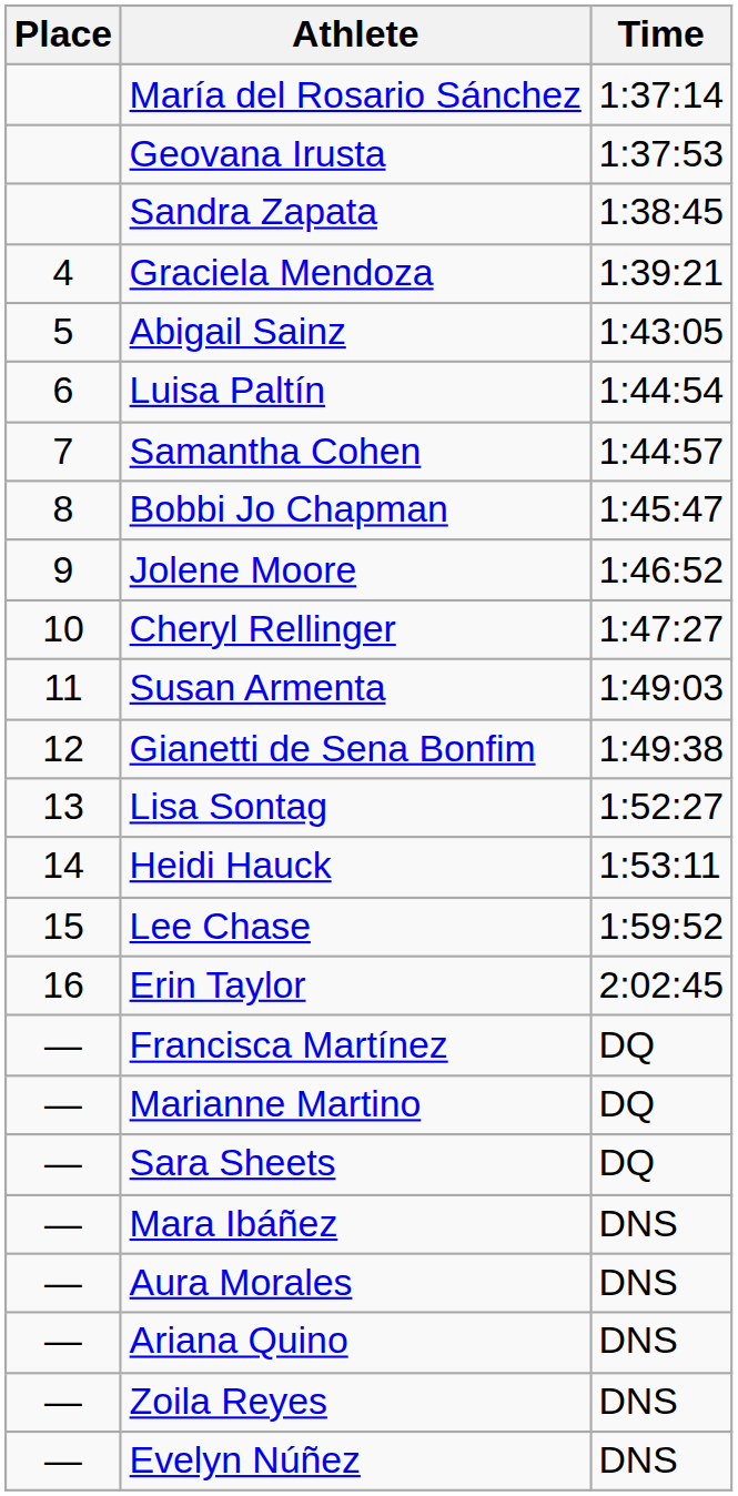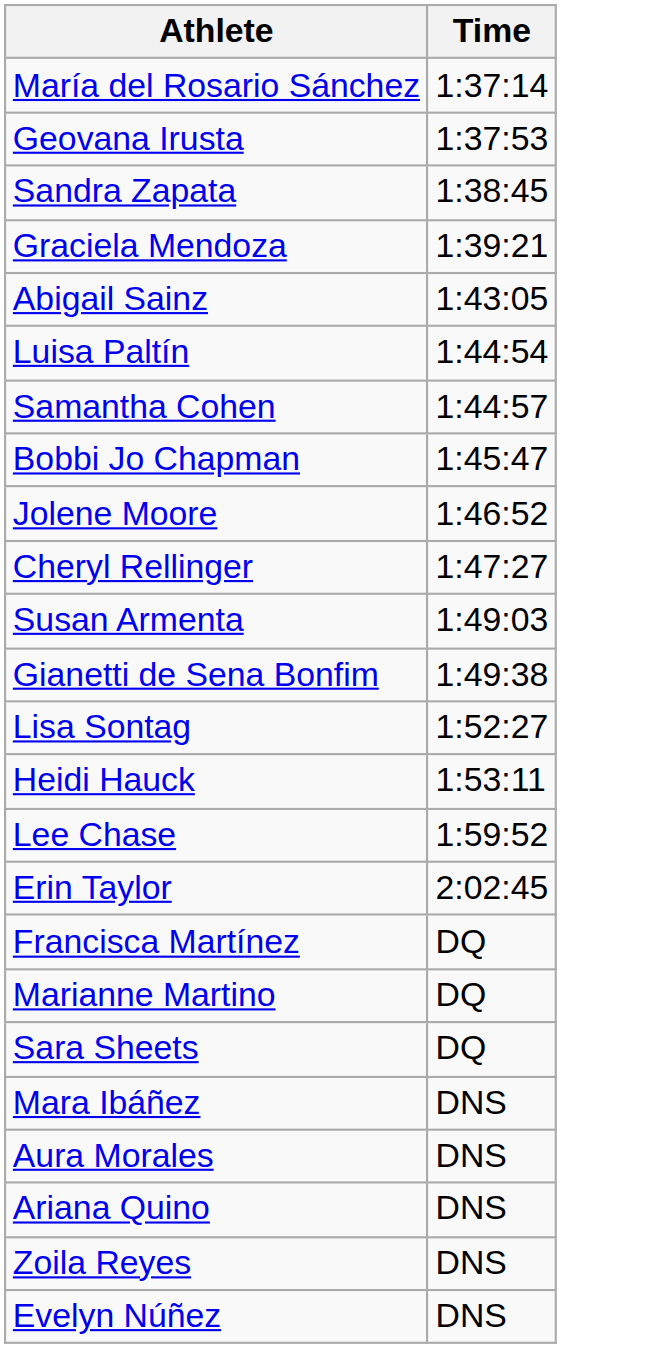- column: Place | 4 | 5 | 6 | 7 | 8 | 9 | 10 | 11 | 12 | 13 | 14 | 15 | 16 | — | — | — | — | — | — | — | —
